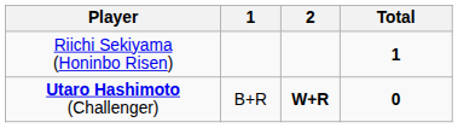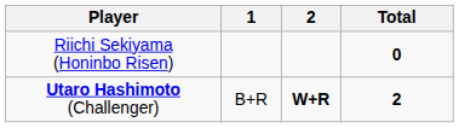Riichi Sekiyama (Honinbo Risen) | Total: 1 -> 0
Utaro Hashimoto (Challenger) | Total: 0 -> 2
